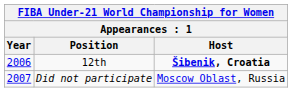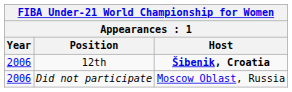Did not participate | Year: 2007 -> 2006
